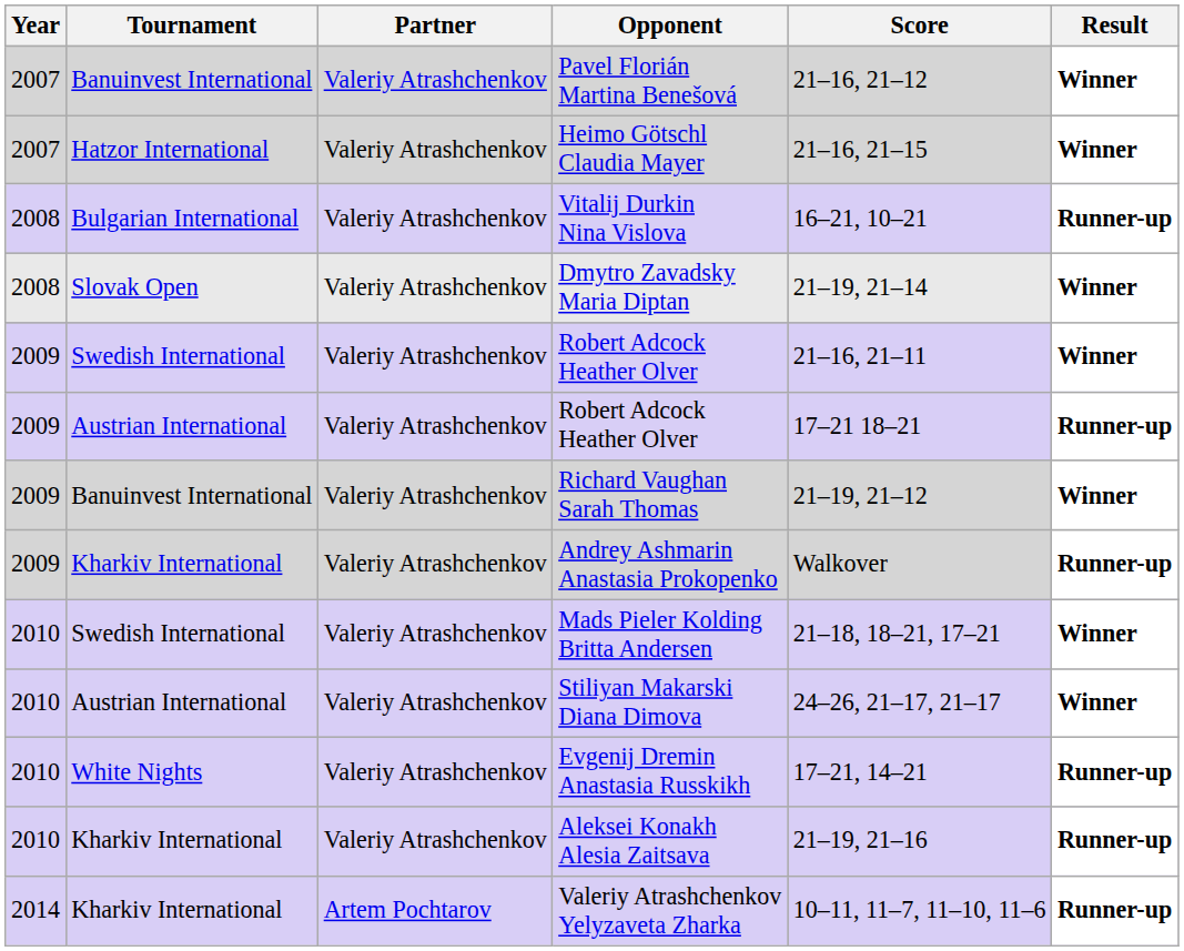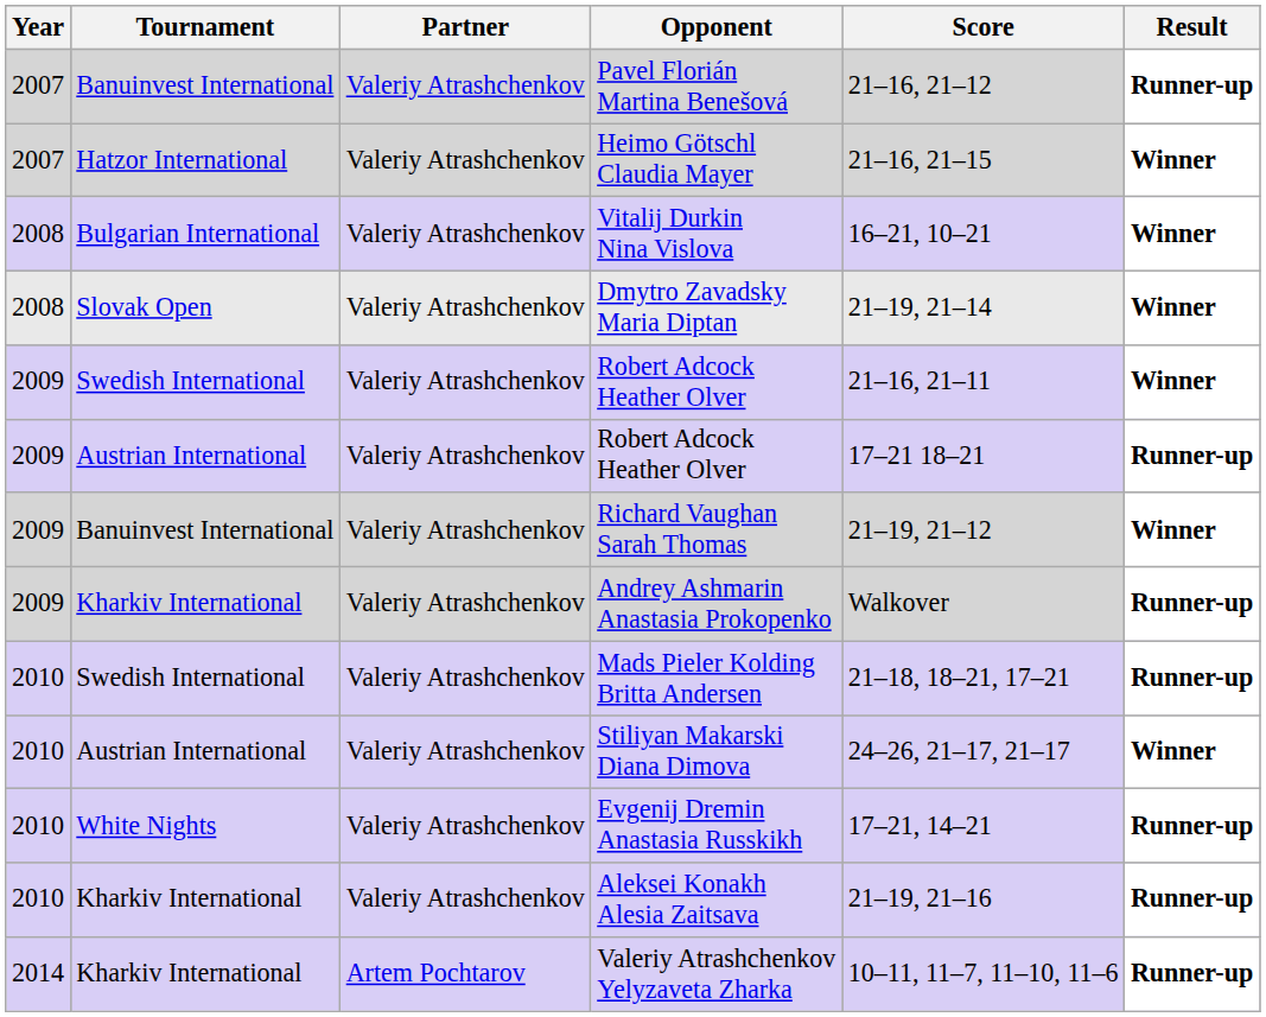Pavel Florián Martina Benešová | Result: Winner -> Runner-up
Vitalij Durkin Nina Vislova | Result: Runner-up -> Winner
Mads Pieler Kolding Britta Andersen | Result: Winner -> Runner-up
